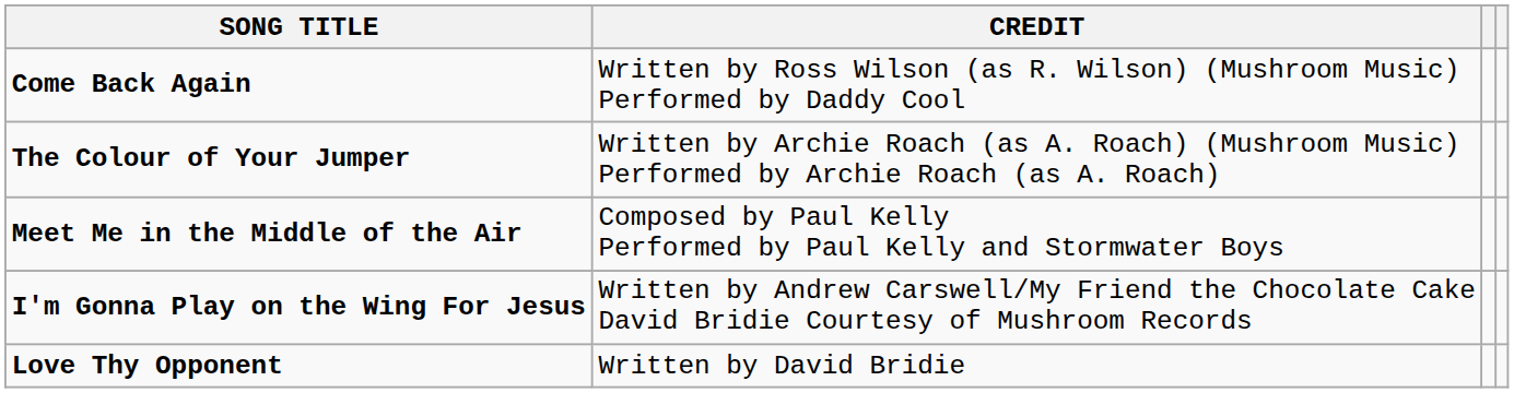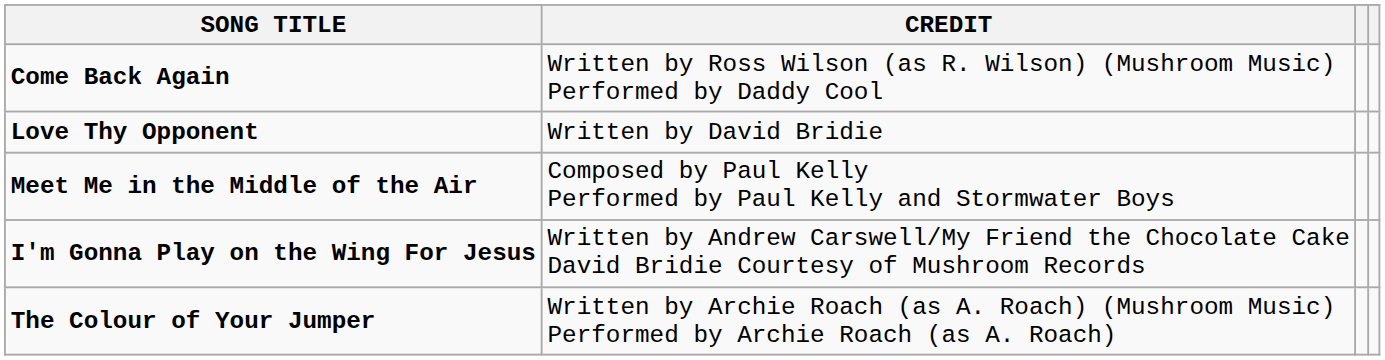rows swapped: The Colour of Your Jumper <-> Love Thy Opponent
